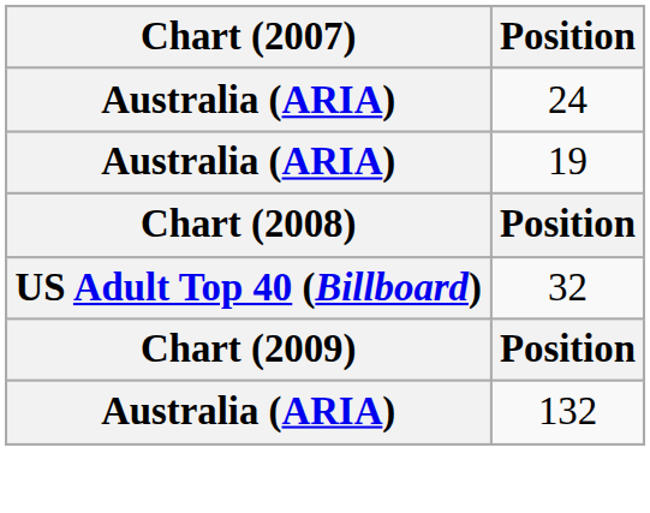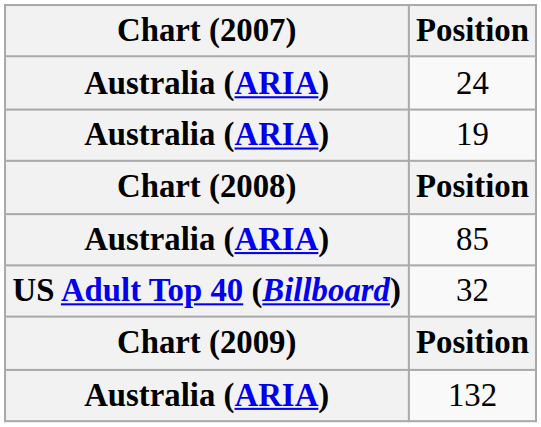+ row: Australia (ARIA) | 85
